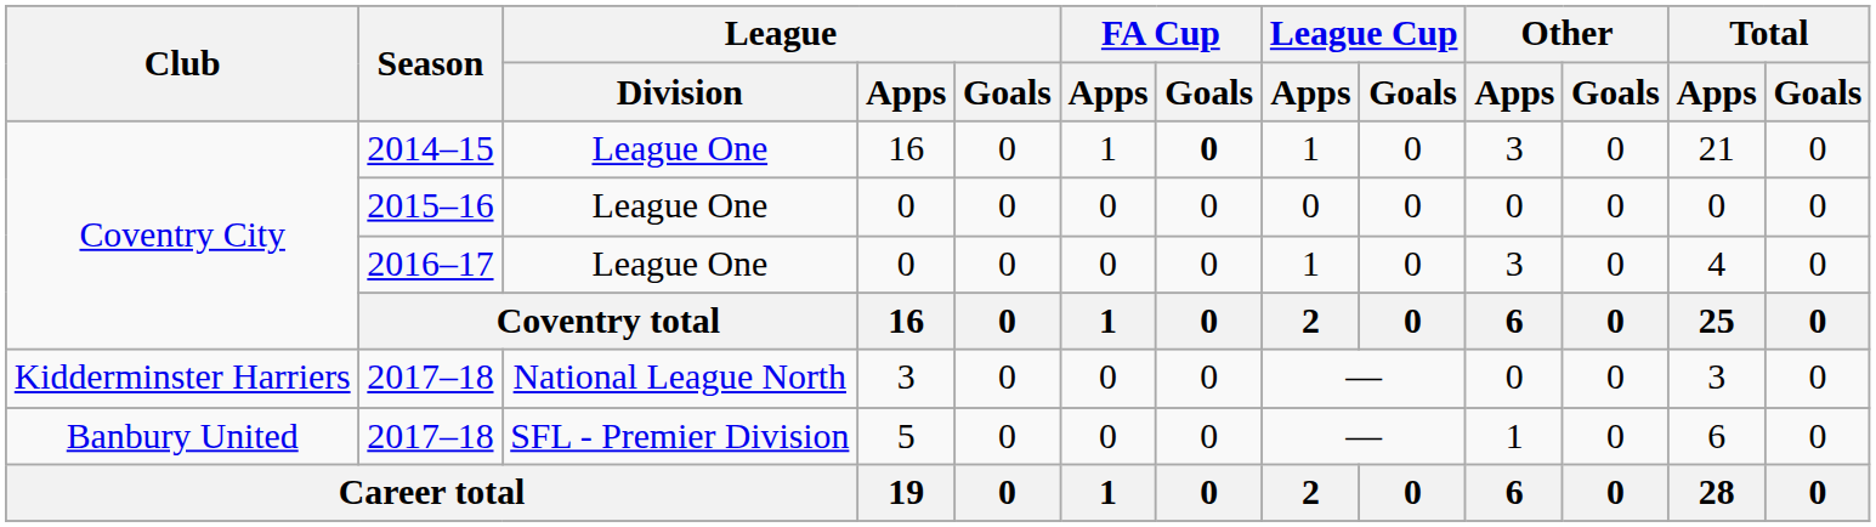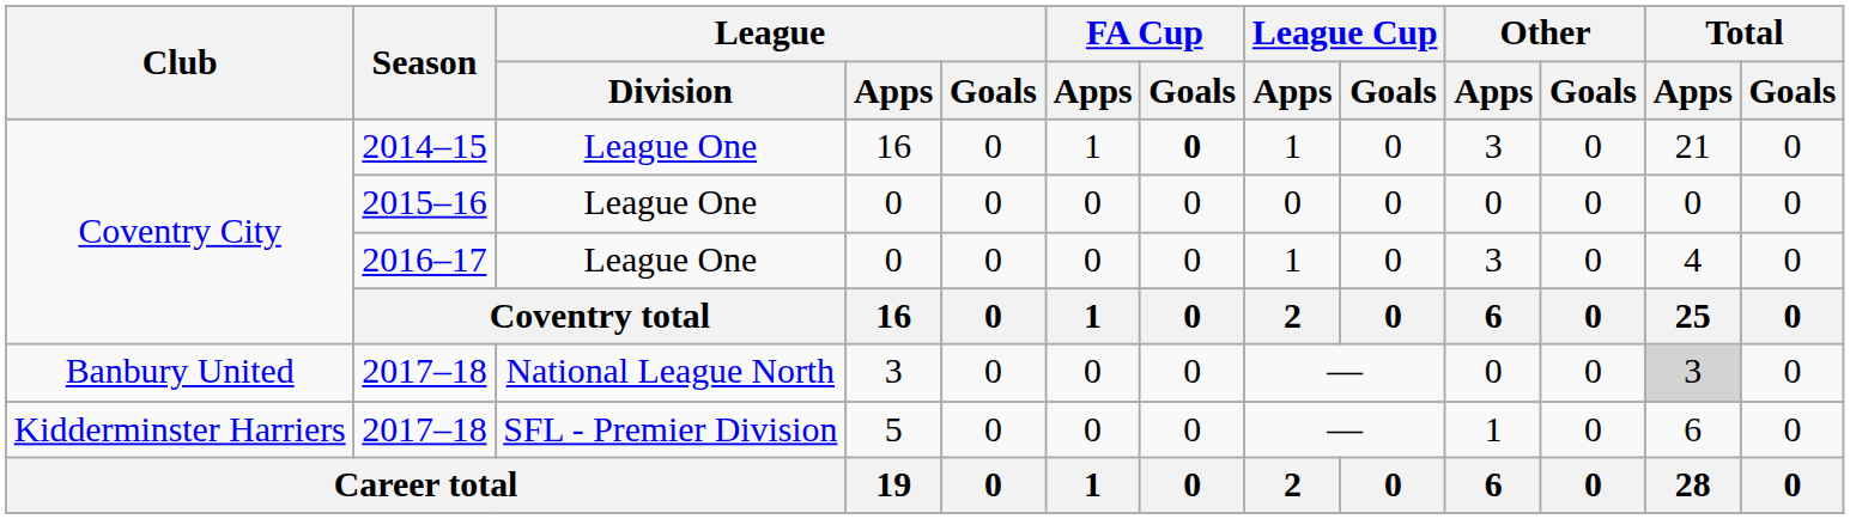2017–18 / 3 | Club: Kidderminster Harriers -> Banbury United
2017–18 / 3 | Total / Apps: no background -> lightgrey background
2017–18 / 5 | Club: Banbury United -> Kidderminster Harriers
